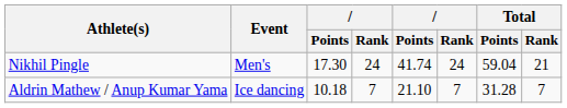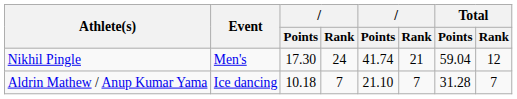Nikhil Pingle | column 6: 24 -> 21
Nikhil Pingle | Total / Rank: 21 -> 12
